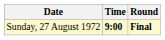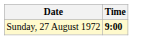- column: Round | Final
